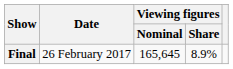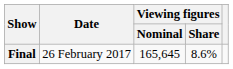Final | Viewing figures / Share: 8.9% -> 8.6%
